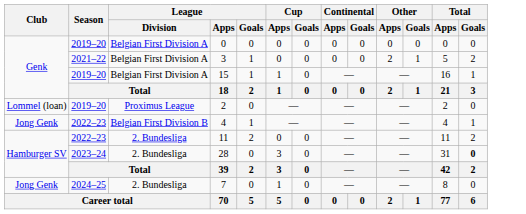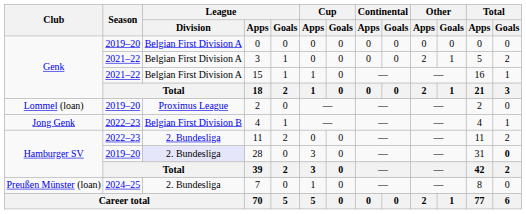15 | Season: 2019–20 -> 2021–22
28 | Season: 2023–24 -> 2019–20
28 | League / Division: no background -> lavender background
7 | Club: Jong Genk -> Preußen Münster (loan)
